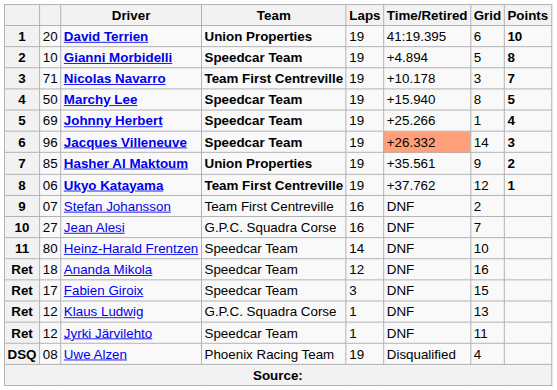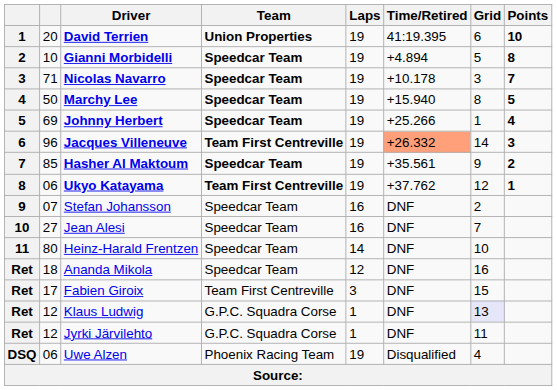Nicolas Navarro | Team: Team First Centreville -> Speedcar Team
Jacques Villeneuve | Team: Speedcar Team -> Team First Centreville
Hasher Al Maktoum | Team: Union Properties -> Speedcar Team
Stefan Johansson | Team: Team First Centreville -> Speedcar Team
Jean Alesi | Team: G.P.C. Squadra Corse -> Speedcar Team
Fabien Giroix | Team: Speedcar Team -> Team First Centreville
Klaus Ludwig | Grid: no background -> lavender background
Jyrki Järvilehto | Team: Speedcar Team -> G.P.C. Squadra Corse
Uwe Alzen | column 2: 08 -> 06
